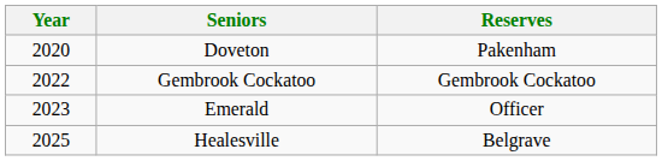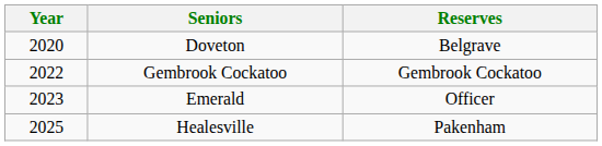Doveton | Reserves: Pakenham -> Belgrave
Healesville | Reserves: Belgrave -> Pakenham
